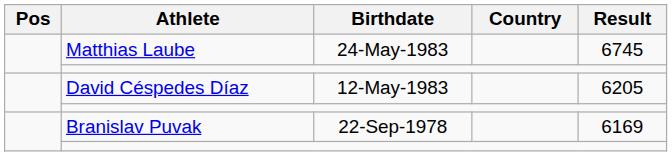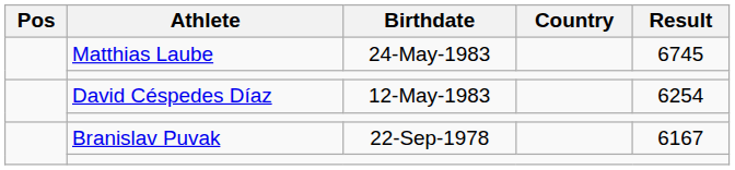David Céspedes Díaz | Result: 6205 -> 6254
Branislav Puvak | Result: 6169 -> 6167
